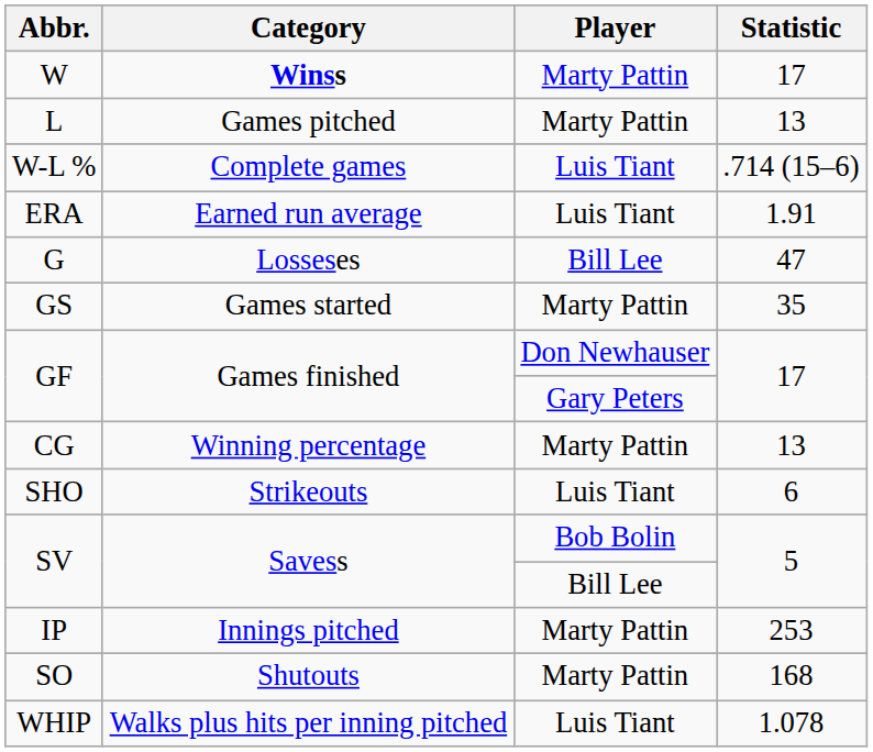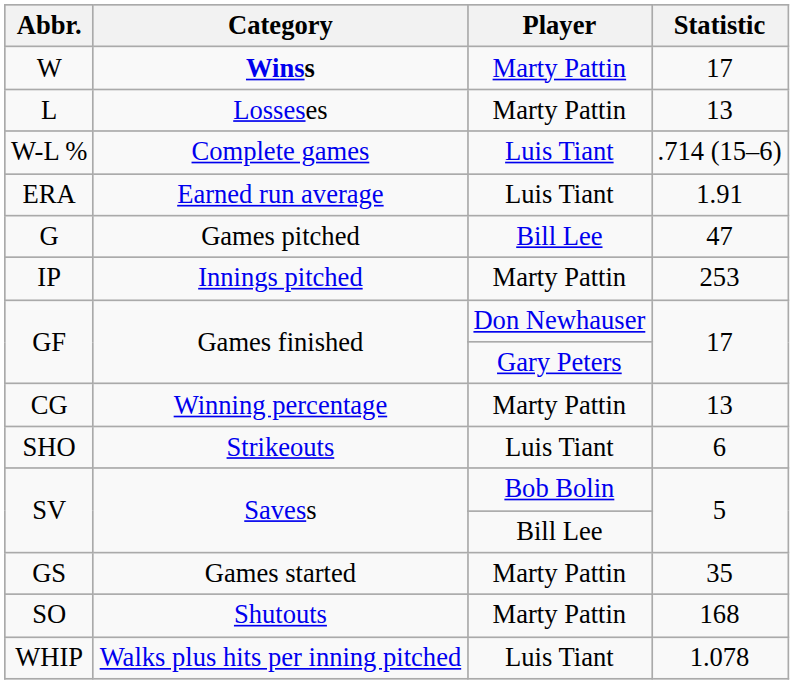L | Category: Games pitched -> Losseses
G | Category: Losseses -> Games pitched
rows swapped: GS <-> IP
